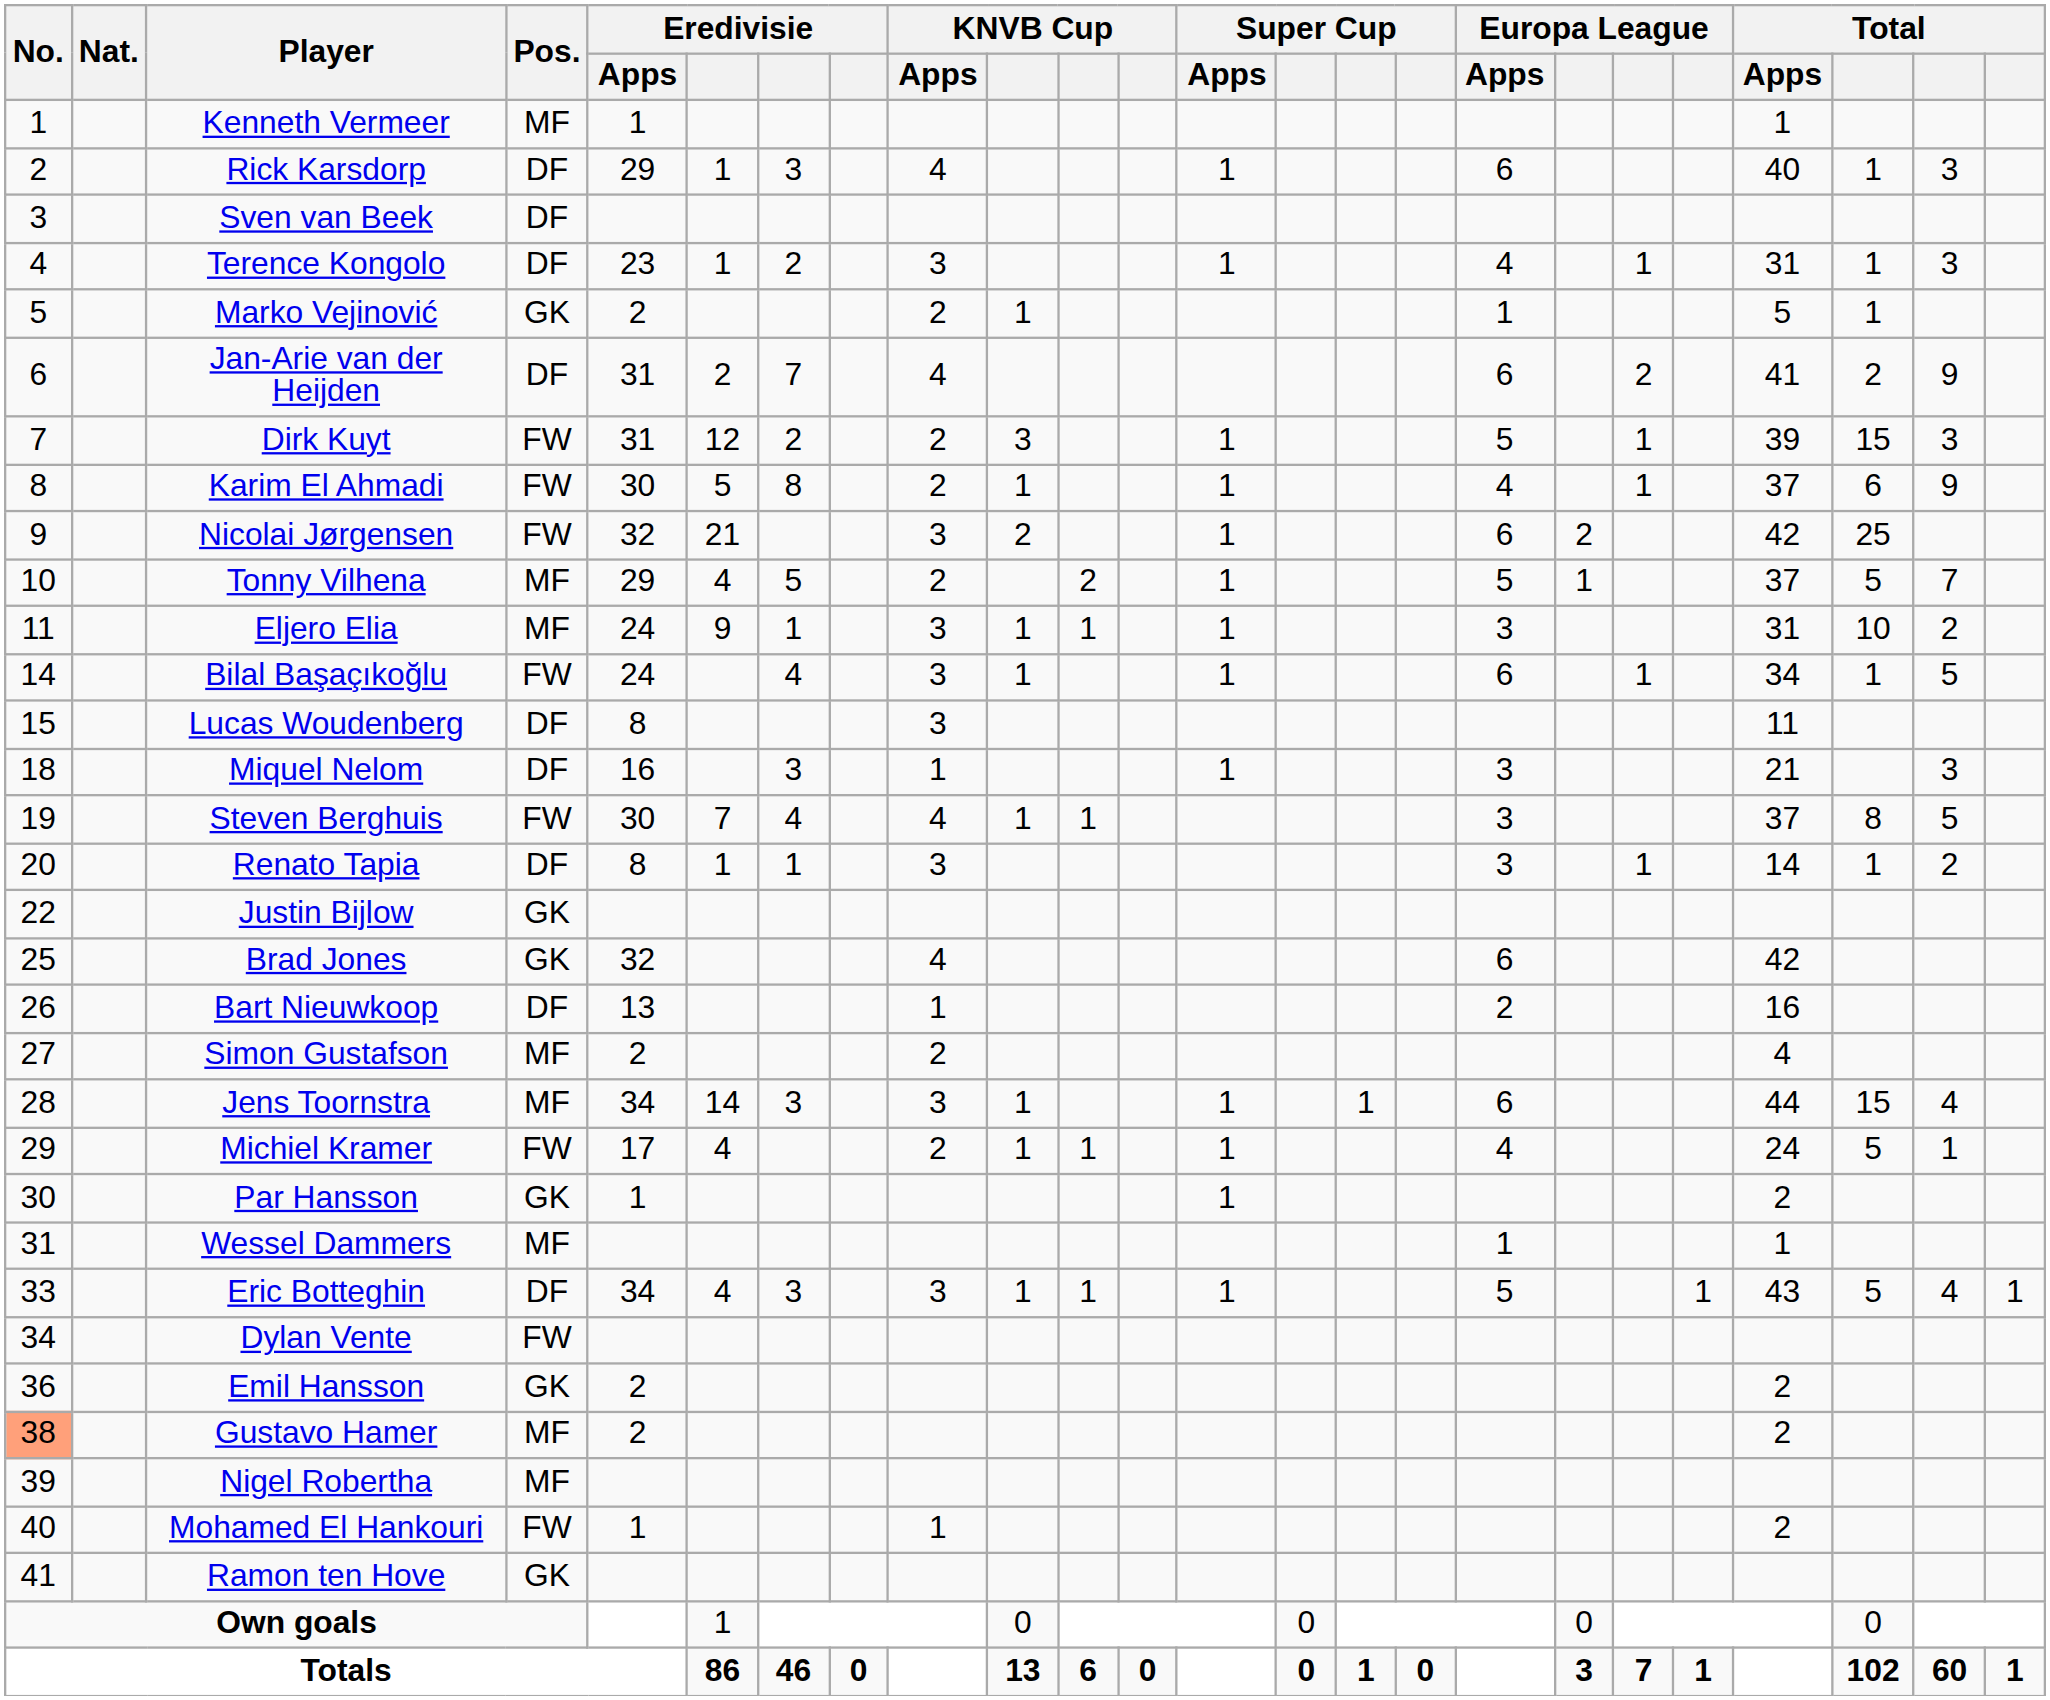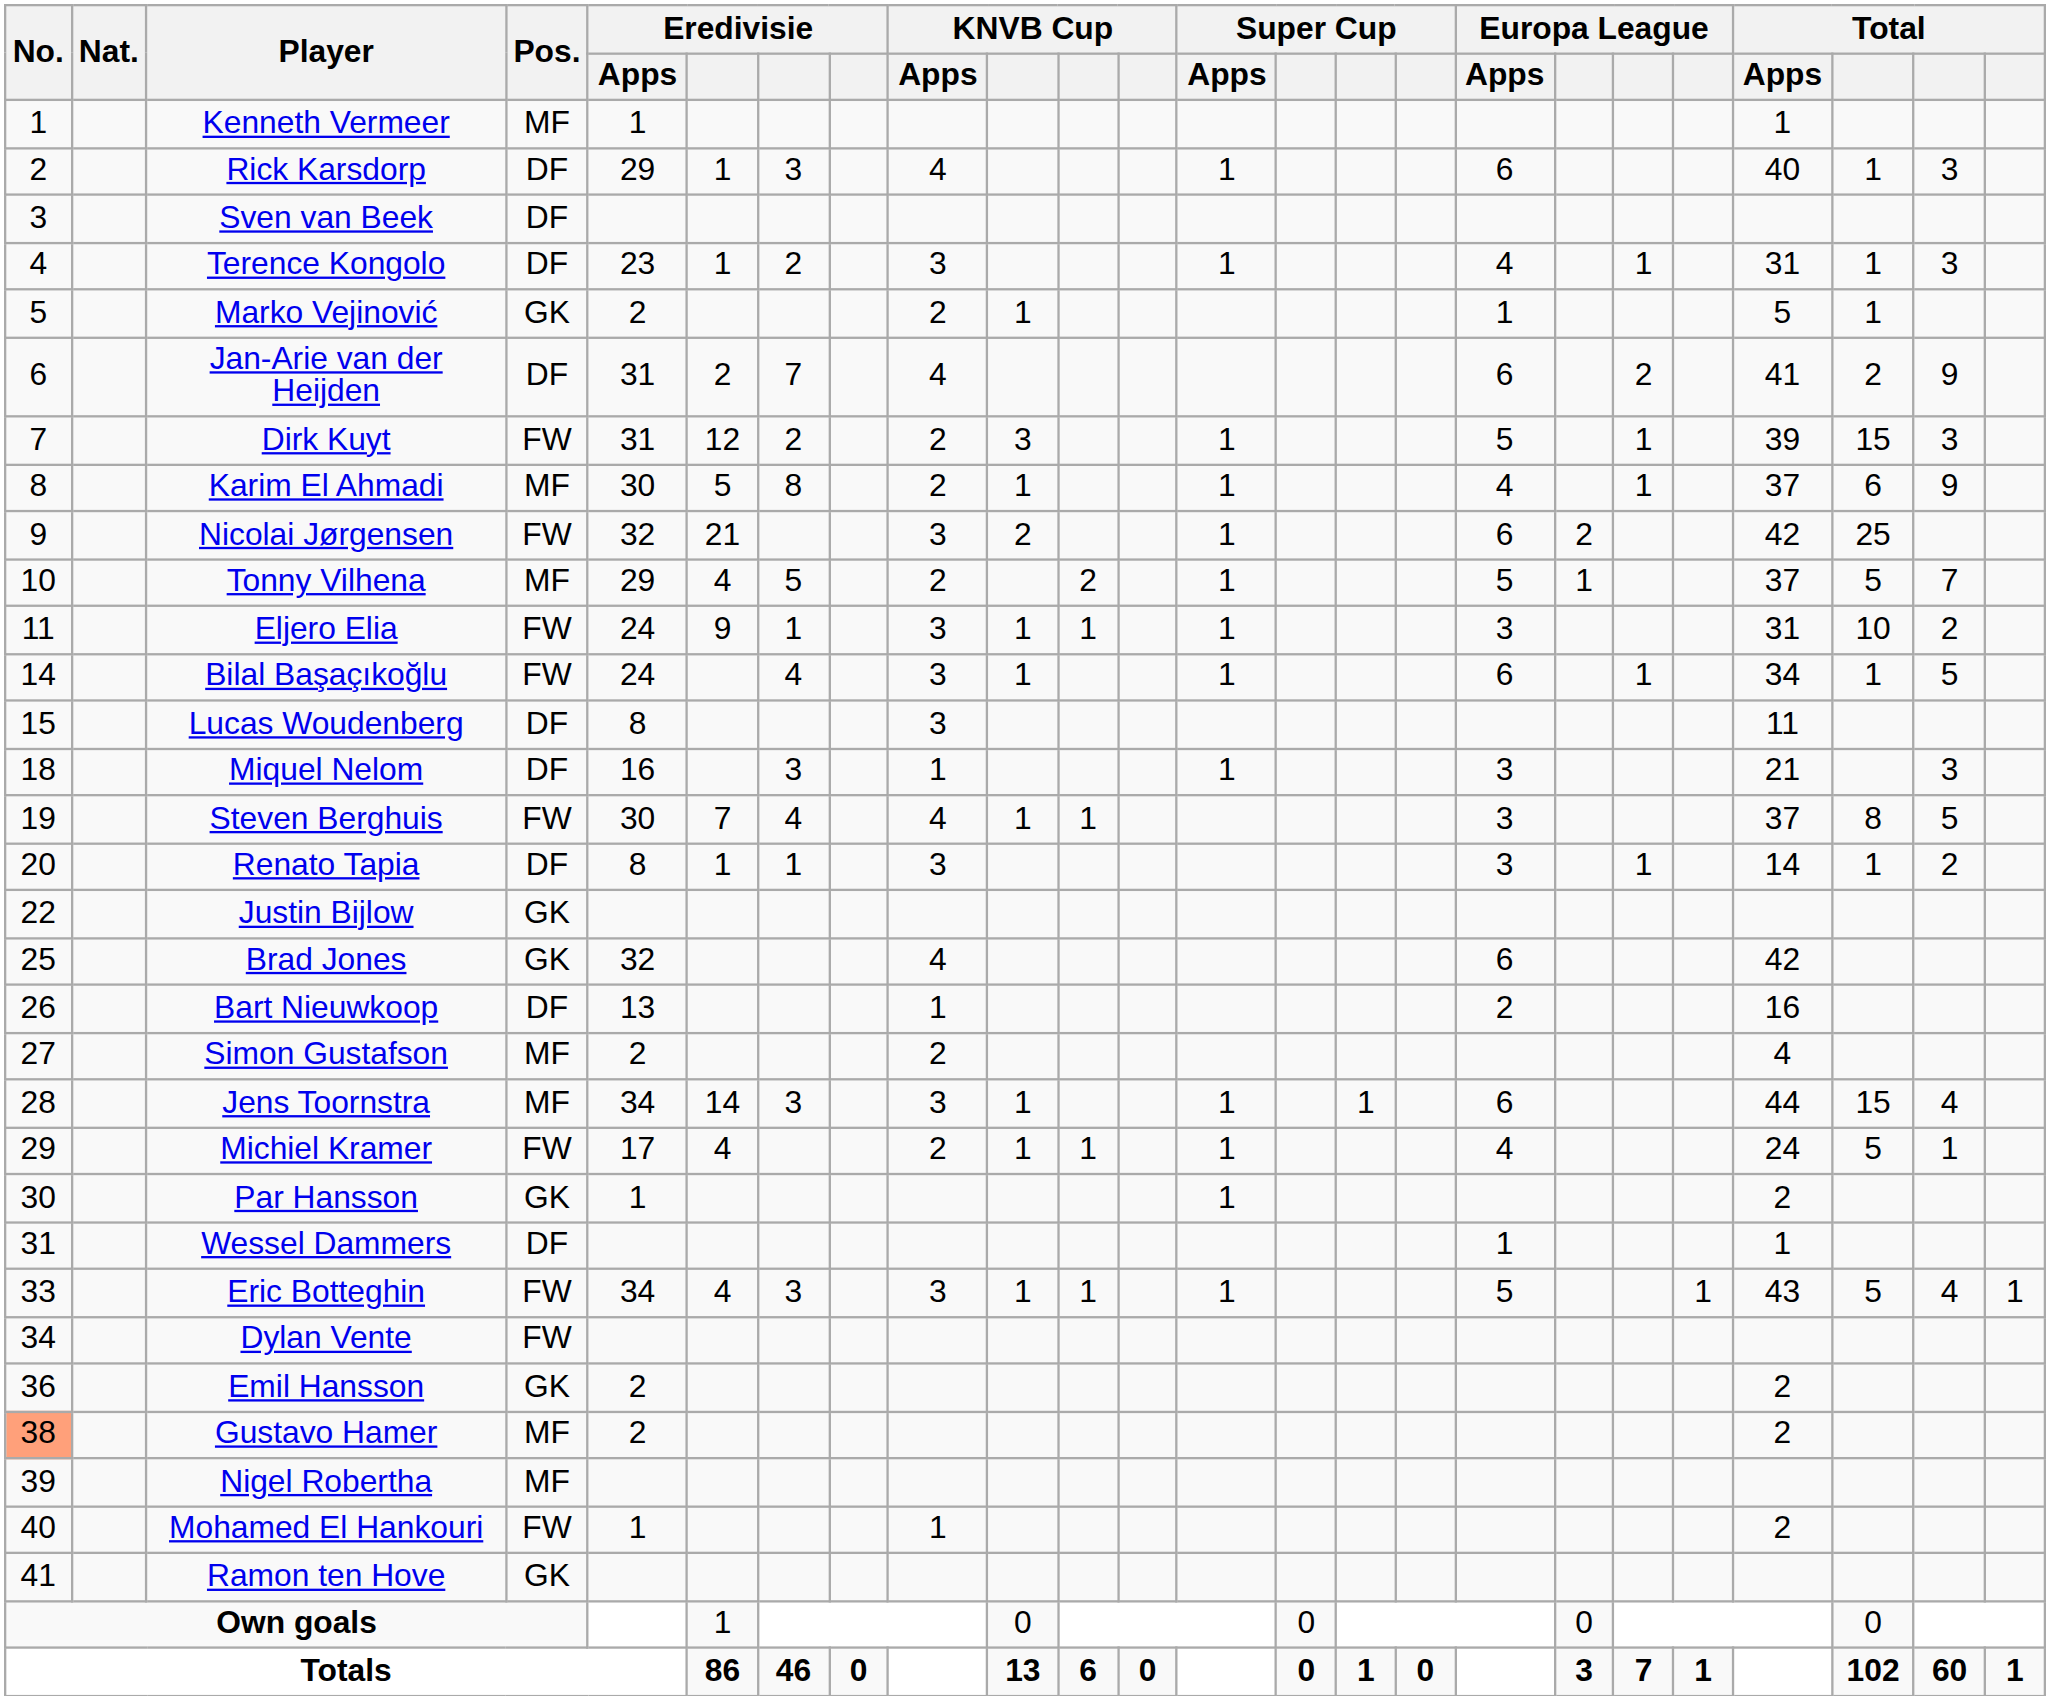Karim El Ahmadi | Pos.: FW -> MF
Eljero Elia | Pos.: MF -> FW
Wessel Dammers | Pos.: MF -> DF
Eric Botteghin | Pos.: DF -> FW
